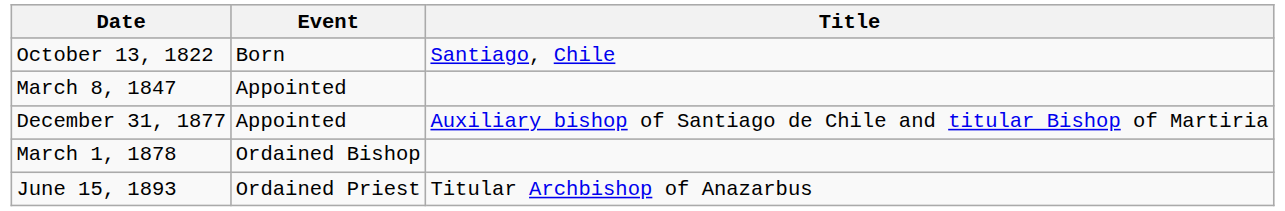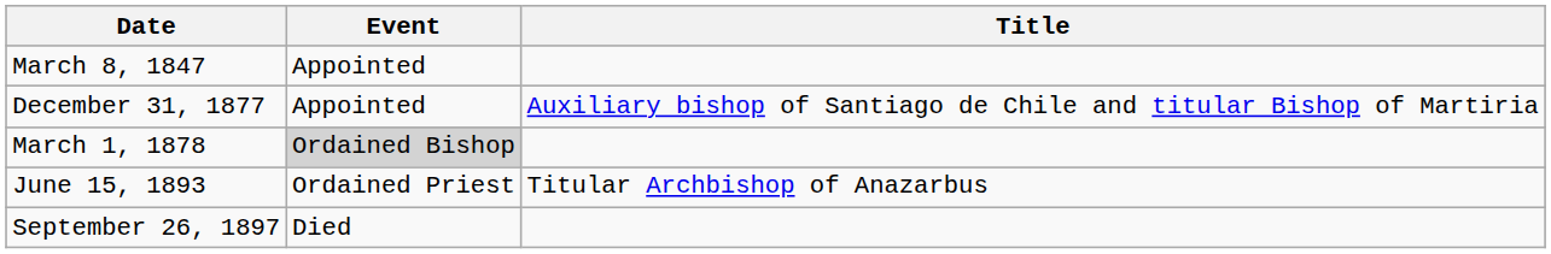- row: October 13, 1822 | Born | Santiago, Chile
March 1, 1878 | Event: no background -> lightgrey background
+ row: September 26, 1897 | Died
